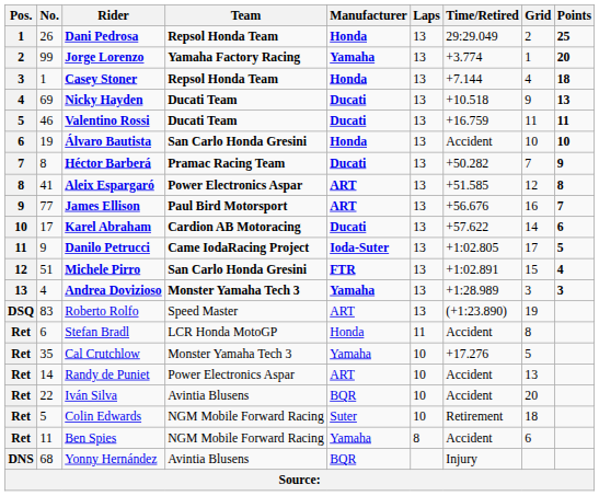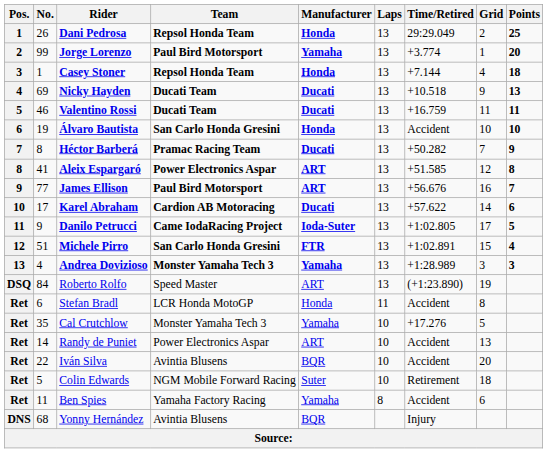Jorge Lorenzo | Team: Yamaha Factory Racing -> Paul Bird Motorsport
Roberto Rolfo | No.: 83 -> 84
Ben Spies | Team: NGM Mobile Forward Racing -> Yamaha Factory Racing
